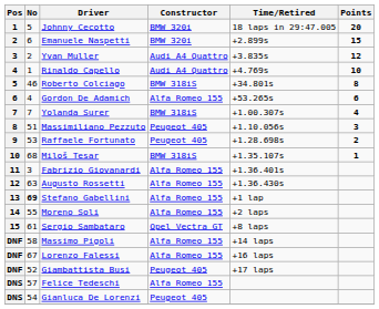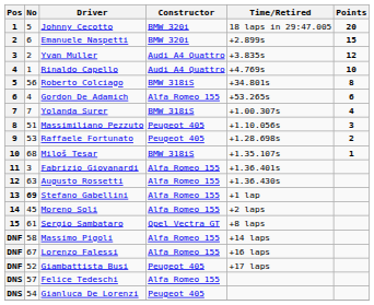Roberto Colciago | No: 46 -> 56
Moreno Soli | No: 55 -> 45
